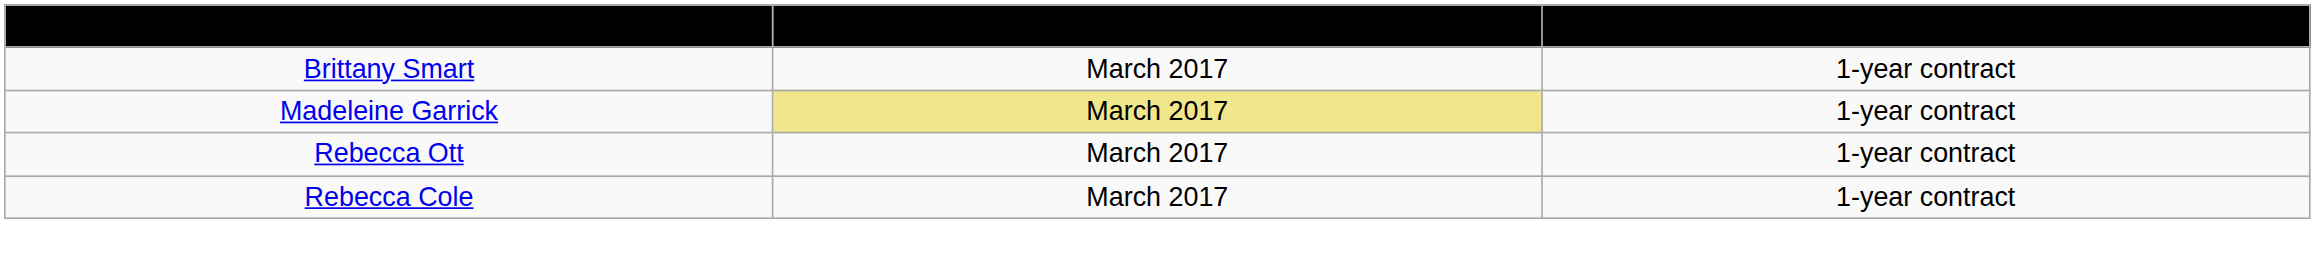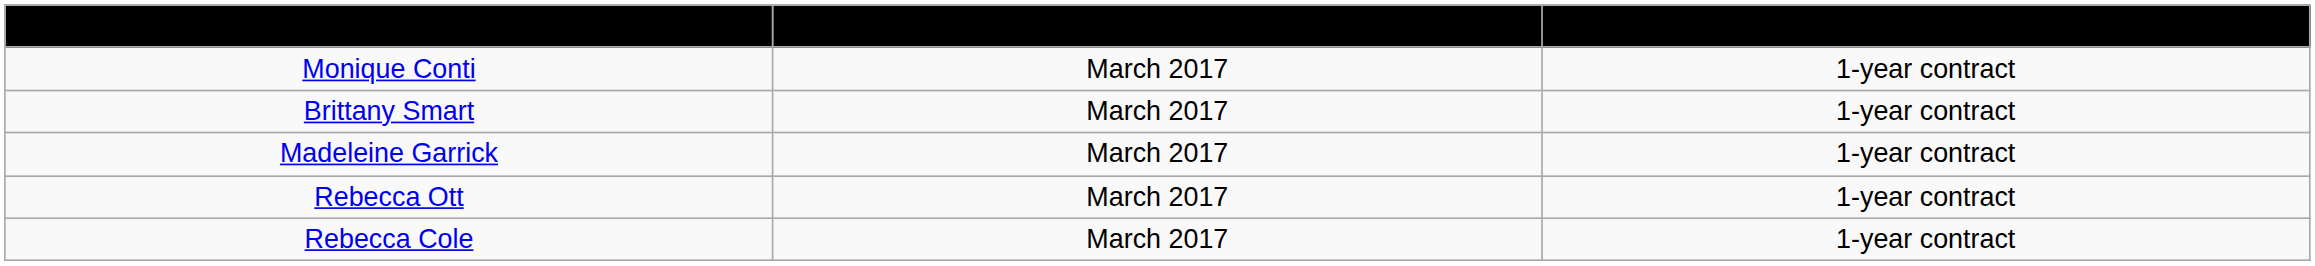+ row: Monique Conti | March 2017 | 1-year contract
Madeleine Garrick | Signed: khaki background -> no background
